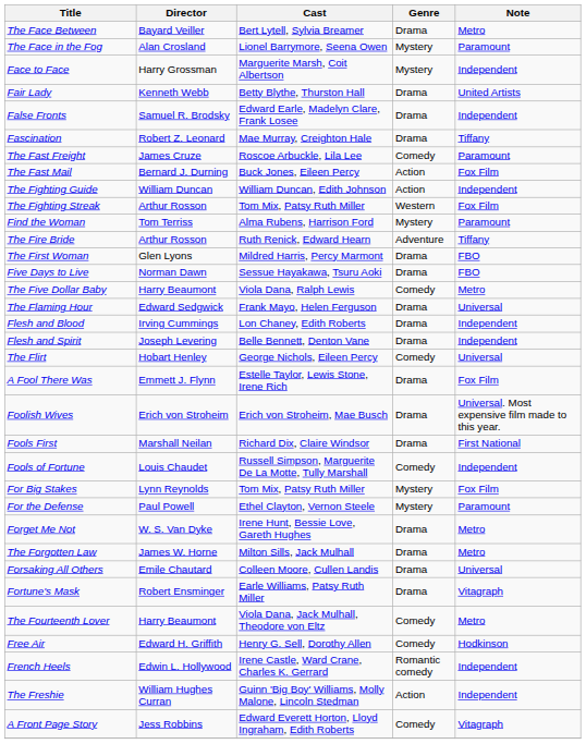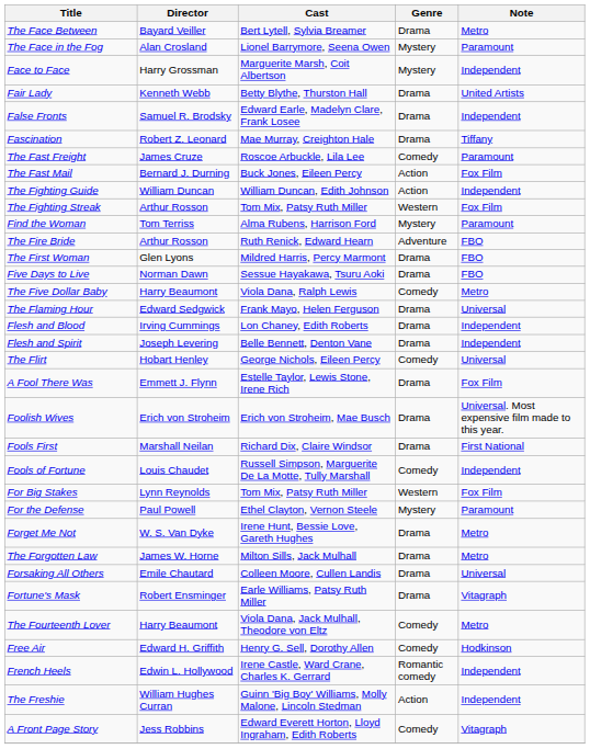The Fire Bride | Note: Tiffany -> FBO
For Big Stakes | Genre: Mystery -> Western
